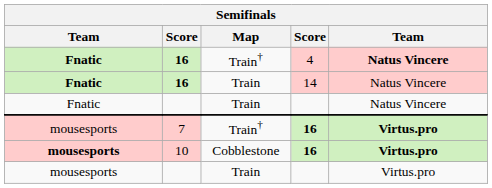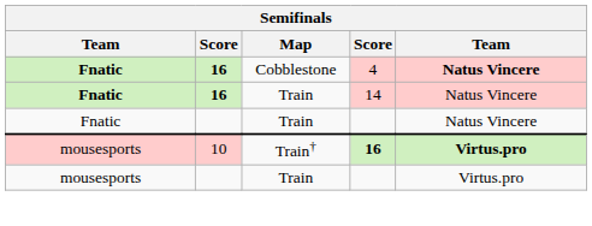16 / 4 | Map: Train† -> Cobblestone
- row: mousesports | 7 | Train† | 16 | Virtus.pro
10 | column 1: bold -> normal
10 | Map: Cobblestone -> Train†
